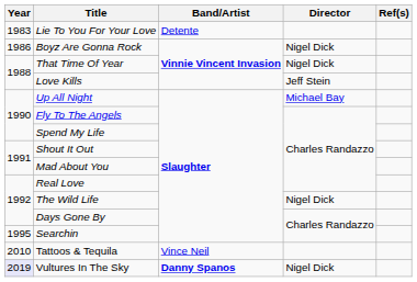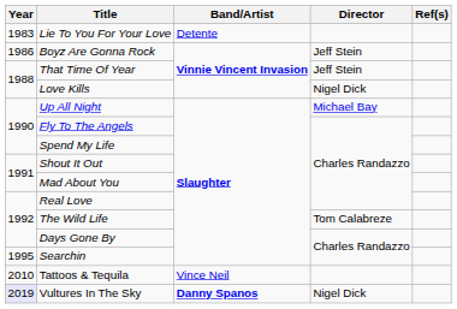Boyz Are Gonna Rock | Director: Nigel Dick -> Jeff Stein
That Time Of Year | Director: Nigel Dick -> Jeff Stein
Love Kills | Director: Jeff Stein -> Nigel Dick
The Wild Life | Director: Nigel Dick -> Tom Calabreze
